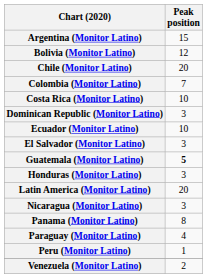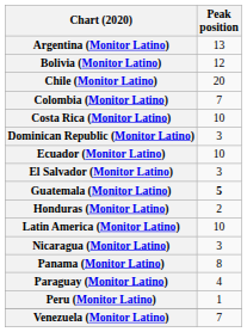Argentina (Monitor Latino) | Peak position: 15 -> 13
Honduras (Monitor Latino) | Peak position: 3 -> 2
Latin America (Monitor Latino) | Peak position: 20 -> 10
Venezuela (Monitor Latino) | Peak position: 2 -> 7
